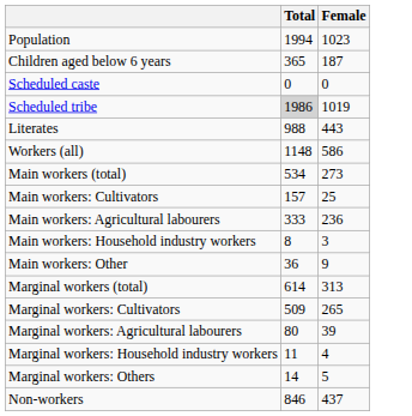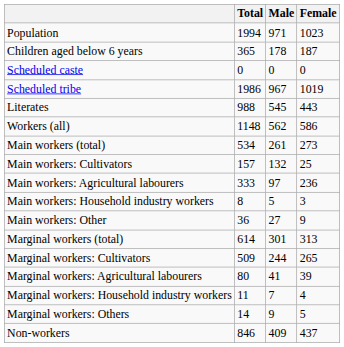+ column: Male | 971 | 178 | 0 | 967 | 545 | 562 | 261 | 132 | 97 | 5 | 27 | 301 | 244 | 41 | 7 | 9 | 409
Scheduled tribe | Total: lightgrey background -> no background
